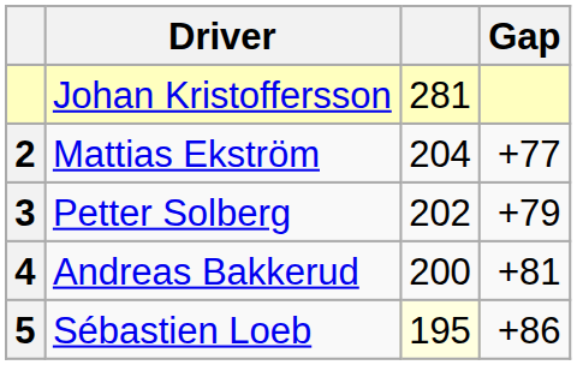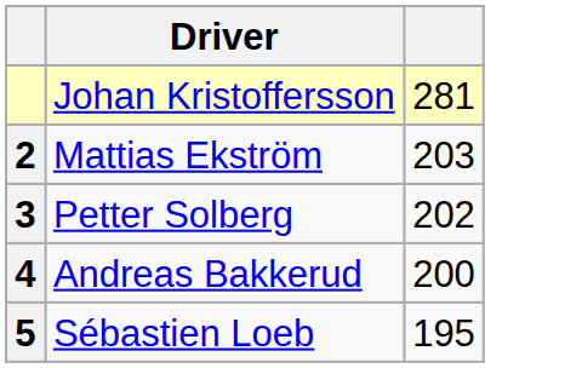- column: Gap | +77 | +79 | +81 | +86
Mattias Ekström | column 3: 204 -> 203
Sébastien Loeb | column 3: lightyellow background -> no background
